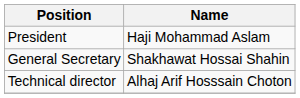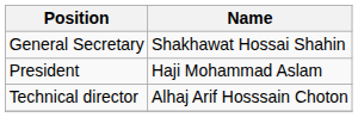rows swapped: President <-> General Secretary
